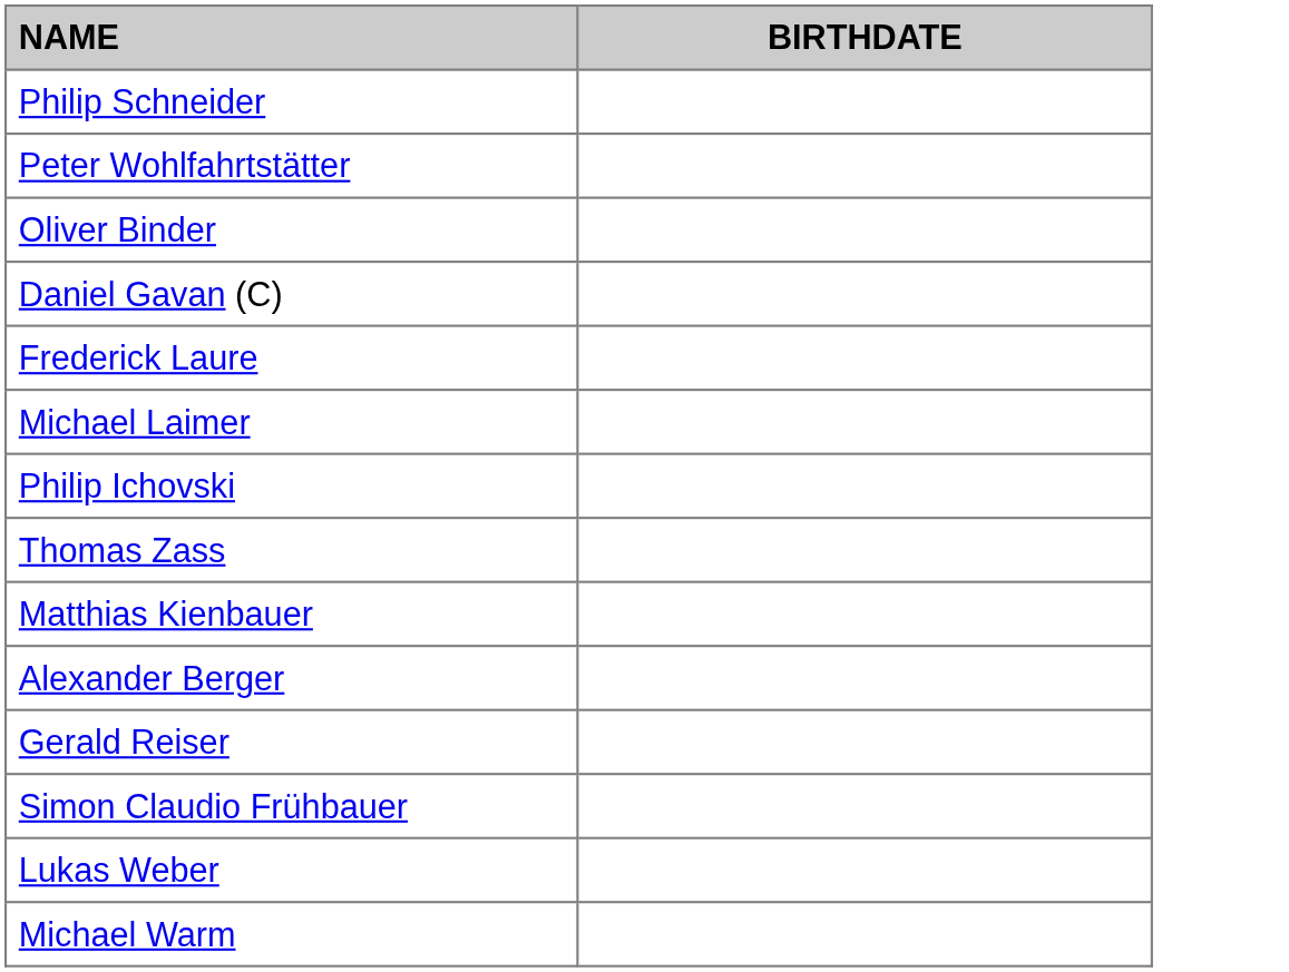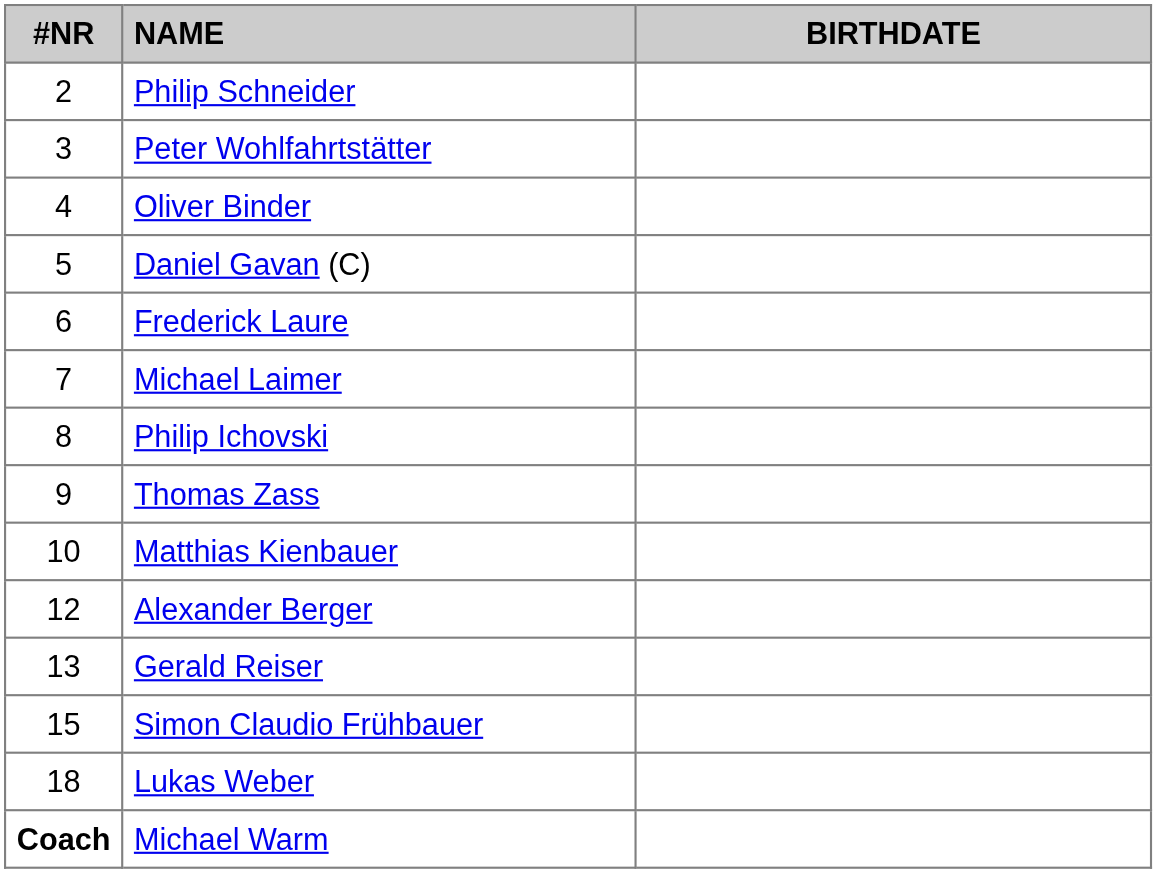+ column: #NR | 2 | 3 | 4 | 5 | 6 | 7 | 8 | 9 | 10 | 12 | 13 | 15 | 18 | Coach
